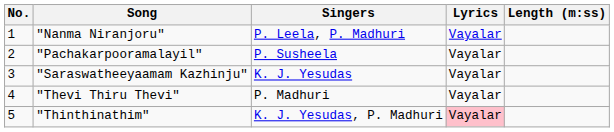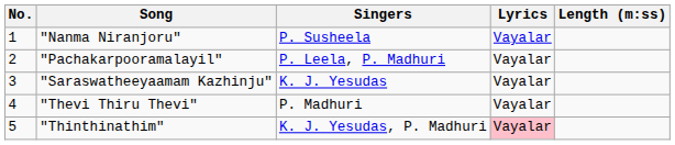"Nanma Niranjoru" | Singers: P. Leela, P. Madhuri -> P. Susheela
"Pachakarpooramalayil" | Singers: P. Susheela -> P. Leela, P. Madhuri
